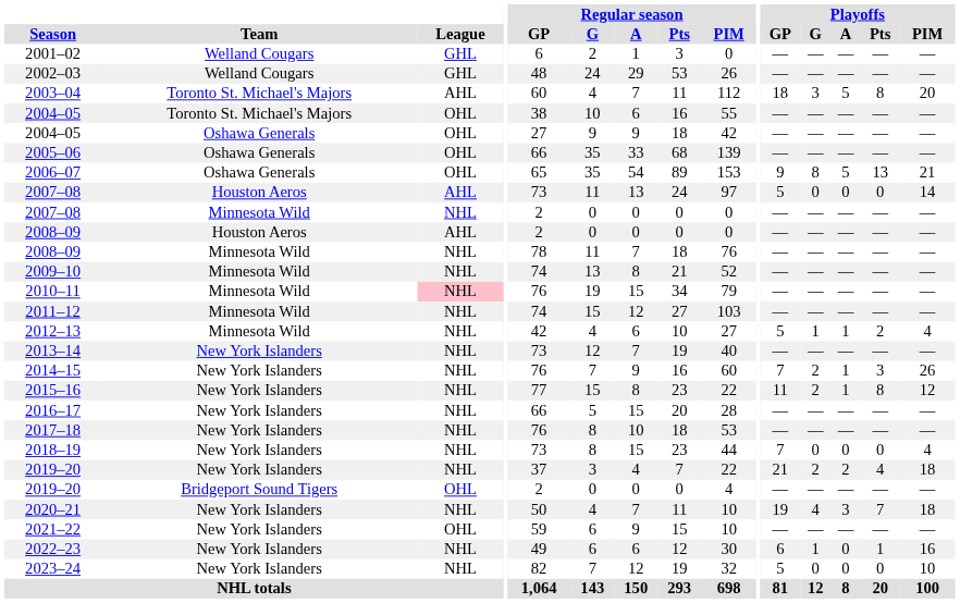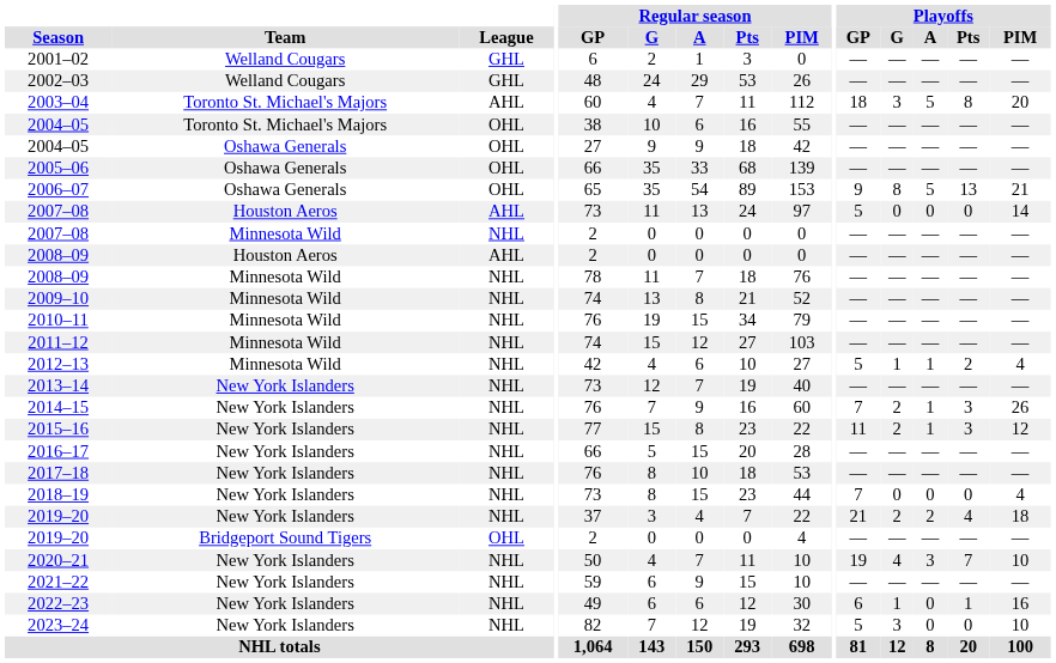2010–11 | League: pink background -> no background
2015–16 | Playoffs / Pts: 8 -> 3
2020–21 | Playoffs / PIM: 18 -> 10
2021–22 | League: OHL -> NHL
2023–24 | Playoffs / G: 0 -> 3
